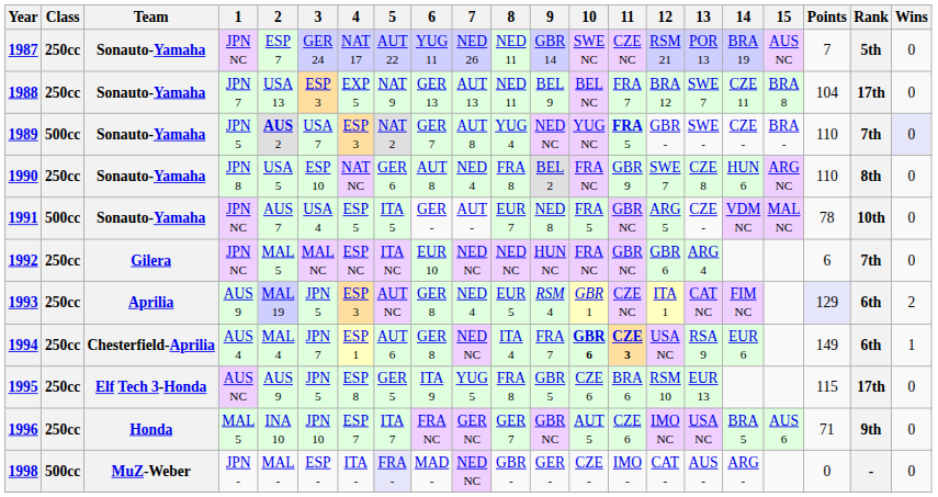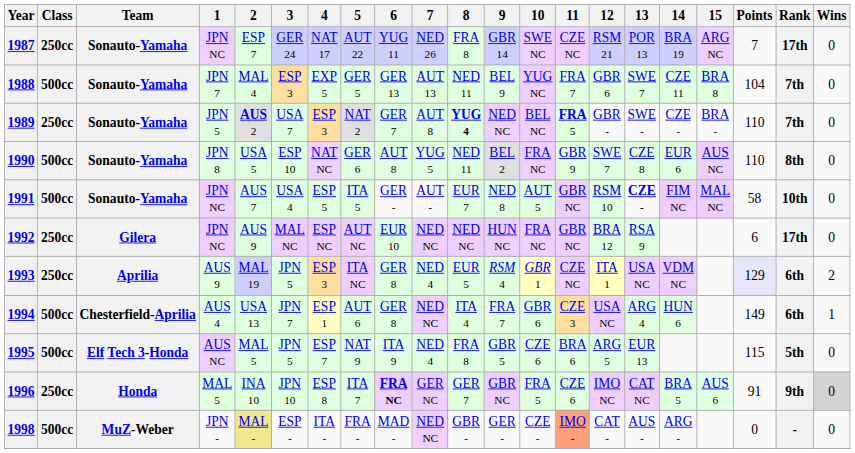1987 | 8: NED 11 -> FRA 8
1987 | 15: AUS NC -> ARG NC
1987 | Rank: 5th -> 17th
1988 | Class: 250cc -> 500cc
1988 | 2: USA 13 -> MAL 4
1988 | 5: NAT 9 -> GER 5
1988 | 10: BEL NC -> YUG NC
1988 | 12: BRA 12 -> GBR 6
1988 | Rank: 17th -> 7th
1989 | Class: 500cc -> 250cc
1989 | 8: normal -> bold
1989 | 10: YUG NC -> BEL NC
1989 | Wins: lavender background -> no background
1990 | Class: 250cc -> 500cc
1990 | 7: NED 4 -> YUG 5
1990 | 8: FRA 8 -> NED 11
1990 | 14: HUN 6 -> EUR 6
1990 | 15: ARG NC -> AUS NC
1991 | 10: FRA 5 -> AUT 5
1991 | 12: ARG 5 -> RSM 10
1991 | 13: normal -> bold
1991 | 14: VDM NC -> FIM NC
1991 | Points: 78 -> 58
1992 | 2: MAL 5 -> AUS 9
1992 | 5: ITA NC -> AUT NC
1992 | 12: GBR 6 -> BRA 12
1992 | 13: ARG 4 -> RSA 9
1992 | Rank: 7th -> 17th
1993 | 5: AUT NC -> ITA NC
1993 | 13: CAT NC -> USA NC
1993 | 14: FIM NC -> VDM NC
1994 | Class: 250cc -> 500cc
1994 | 2: MAL 4 -> USA 13
1994 | 10: bold -> normal
1994 | 11: bold -> normal
1994 | 13: RSA 9 -> ARG 4
1994 | 14: EUR 6 -> HUN 6
1995 | Class: 250cc -> 500cc
1995 | 2: AUS 9 -> MAL 5
1995 | 4: ESP 8 -> ESP 7
1995 | 5: GER 5 -> NAT 9
1995 | 7: YUG 5 -> NED 4
1995 | 12: RSM 10 -> ARG 5
1995 | Rank: 17th -> 5th
1996 | 4: ESP 7 -> ESP 8
1996 | 6: normal -> bold
1996 | 10: AUT 5 -> FRA 5
1996 | 13: USA NC -> CAT NC
1996 | Points: 71 -> 91
1996 | Wins: no background -> lightgrey background
1998 | 2: no background -> khaki background
1998 | 5: lavender background -> no background
1998 | 11: no background -> lightsalmon background
